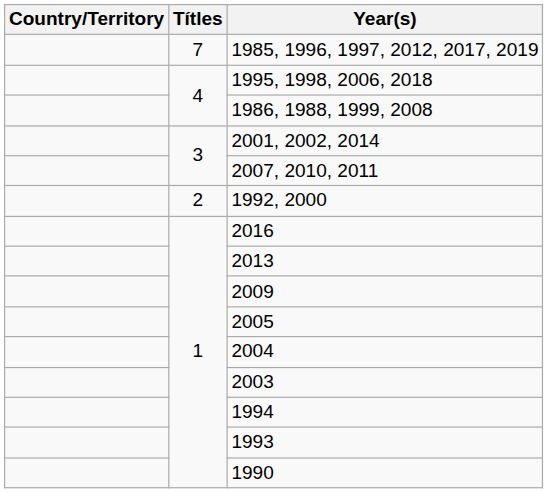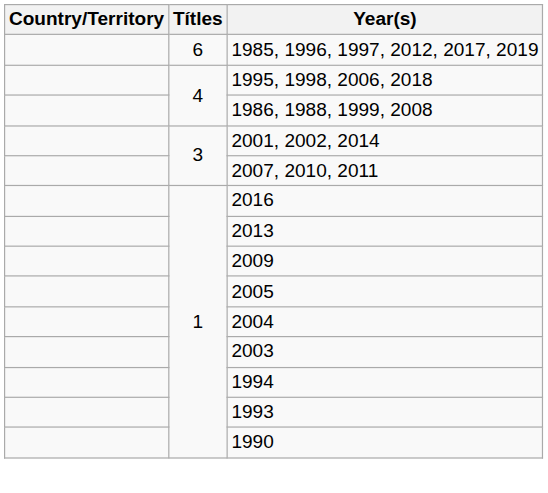1985, 1996, 1997, 2012, 2017, 2019 | Títles: 7 -> 6
- row: 2 | 1992, 2000
